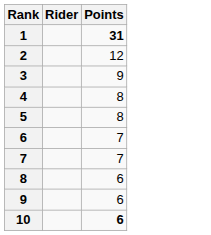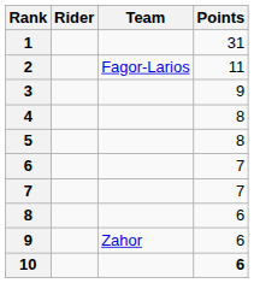+ column: Team | Fagor-Larios | Zahor
1 | Points: bold -> normal
2 | Points: 12 -> 11
